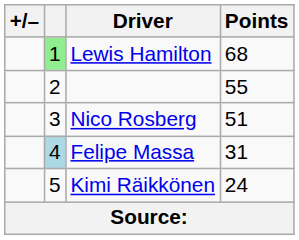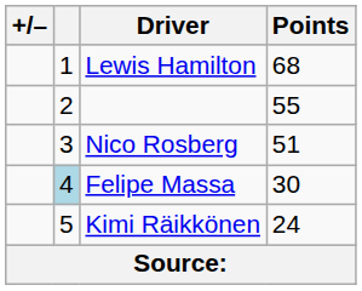Lewis Hamilton | column 2: lightgreen background -> no background
Felipe Massa | Points: 31 -> 30
